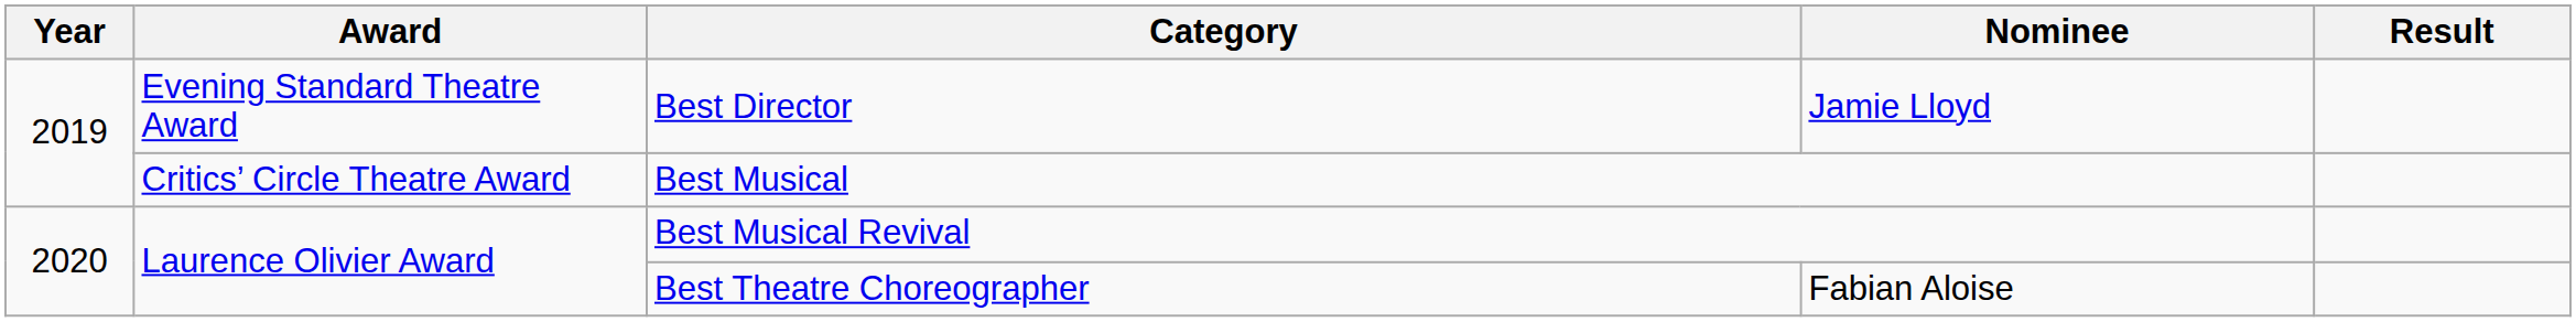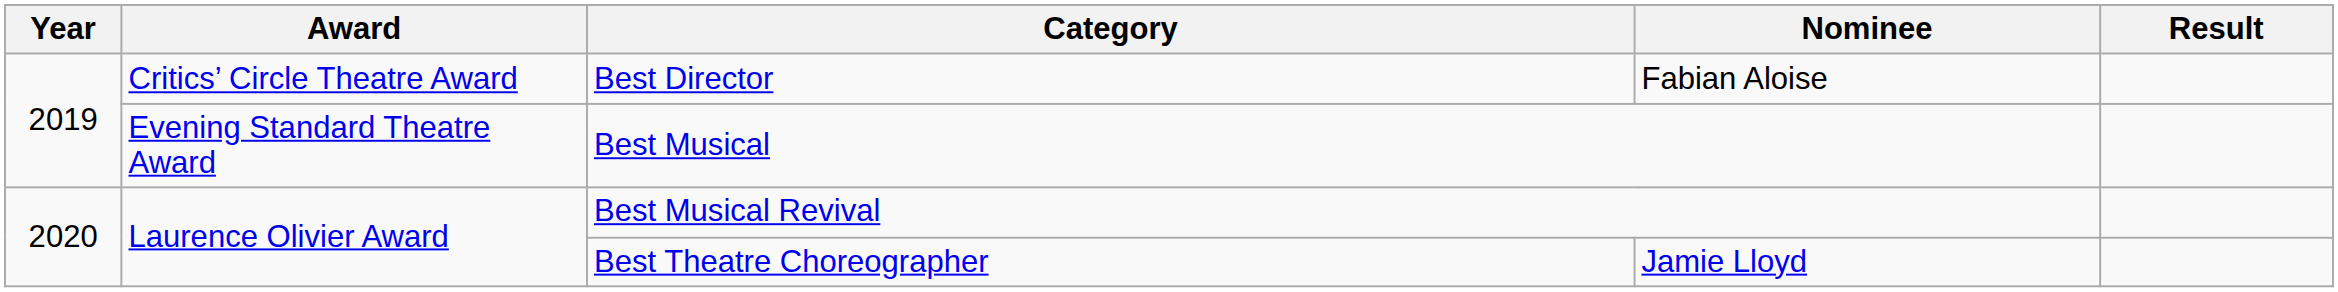Best Director | Award: Evening Standard Theatre Award -> Critics’ Circle Theatre Award
Best Director | Nominee: Jamie Lloyd -> Fabian Aloise
Best Musical | Award: Critics’ Circle Theatre Award -> Evening Standard Theatre Award
Best Theatre Choreographer | Nominee: Fabian Aloise -> Jamie Lloyd
